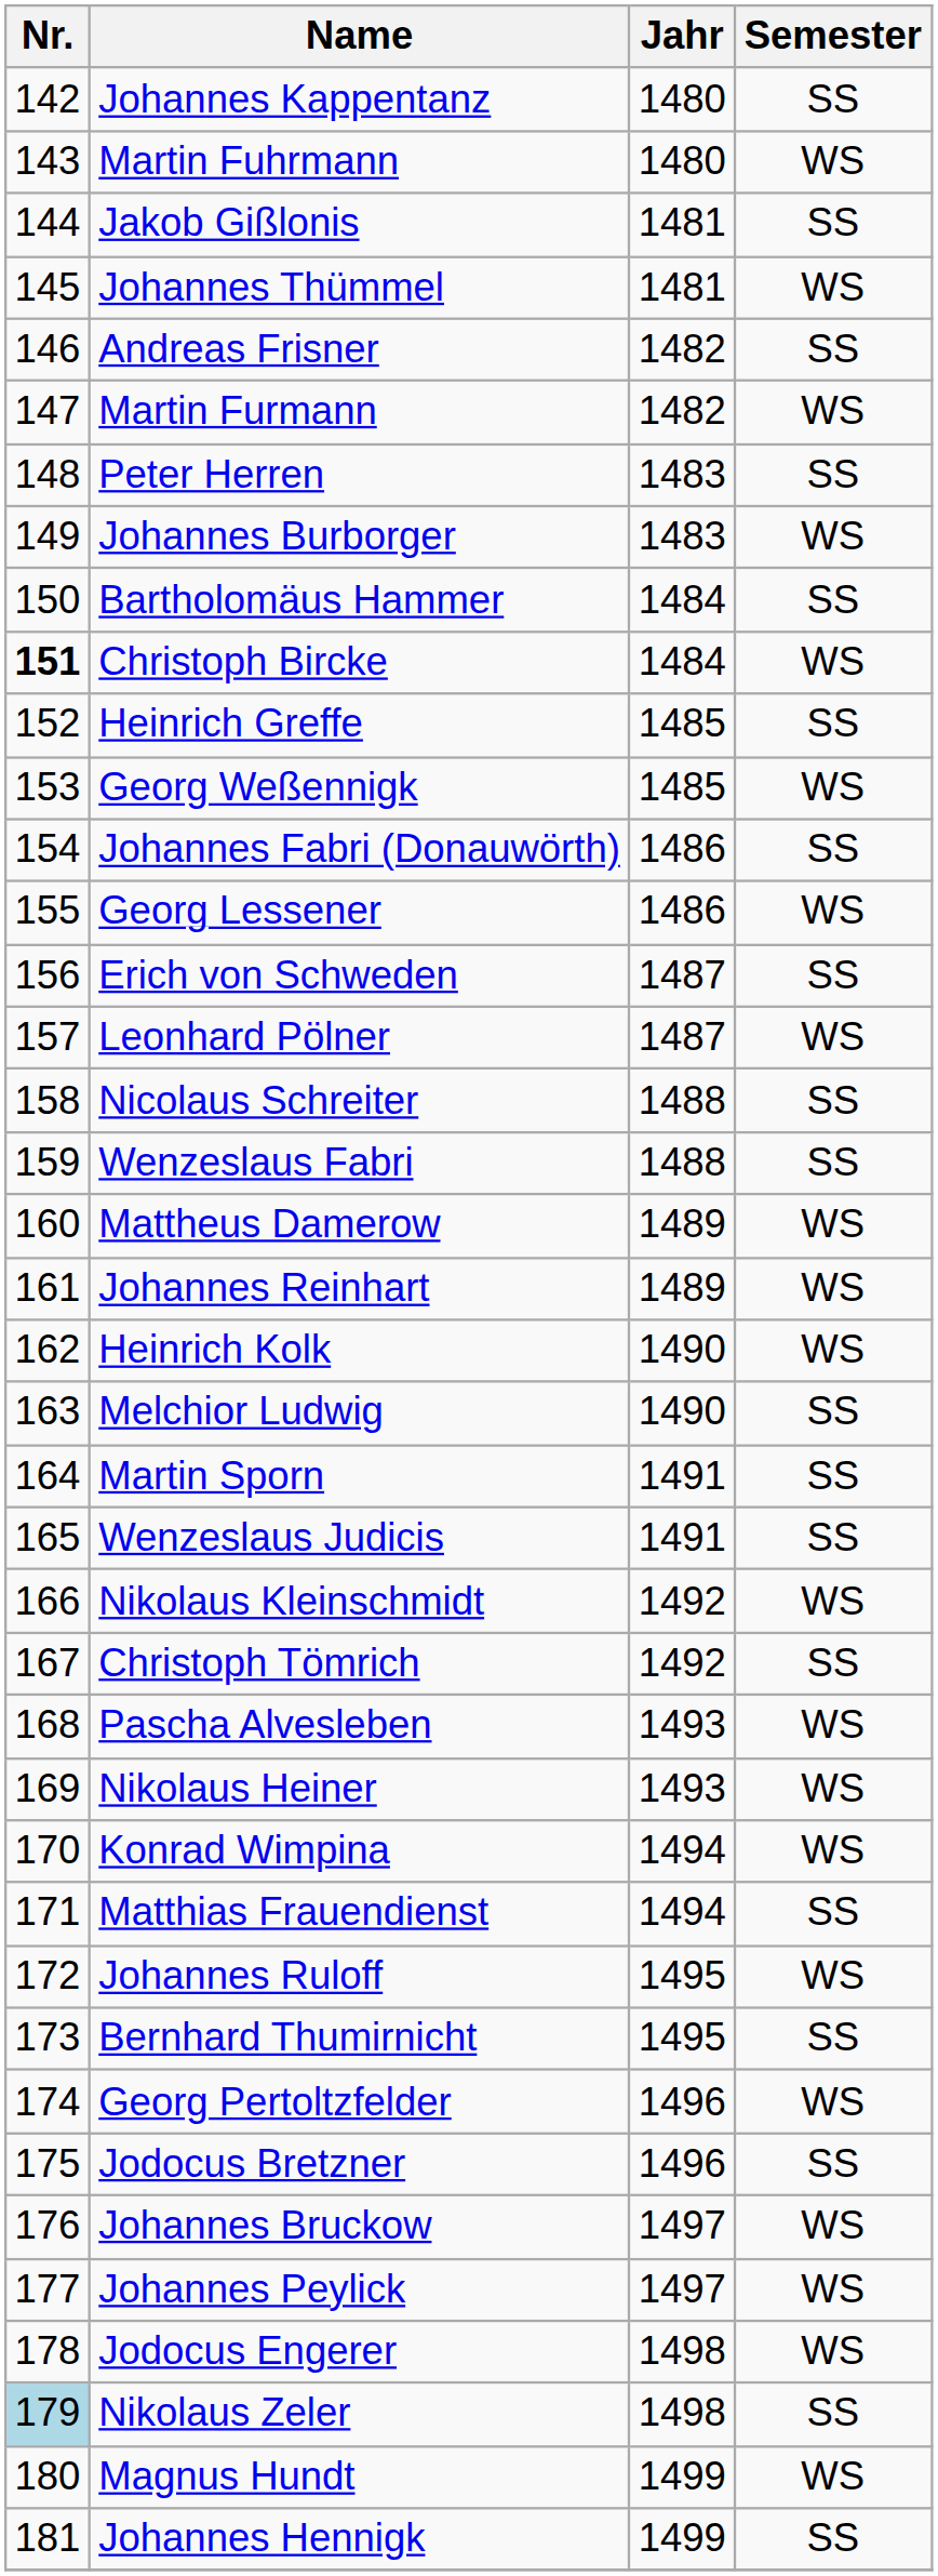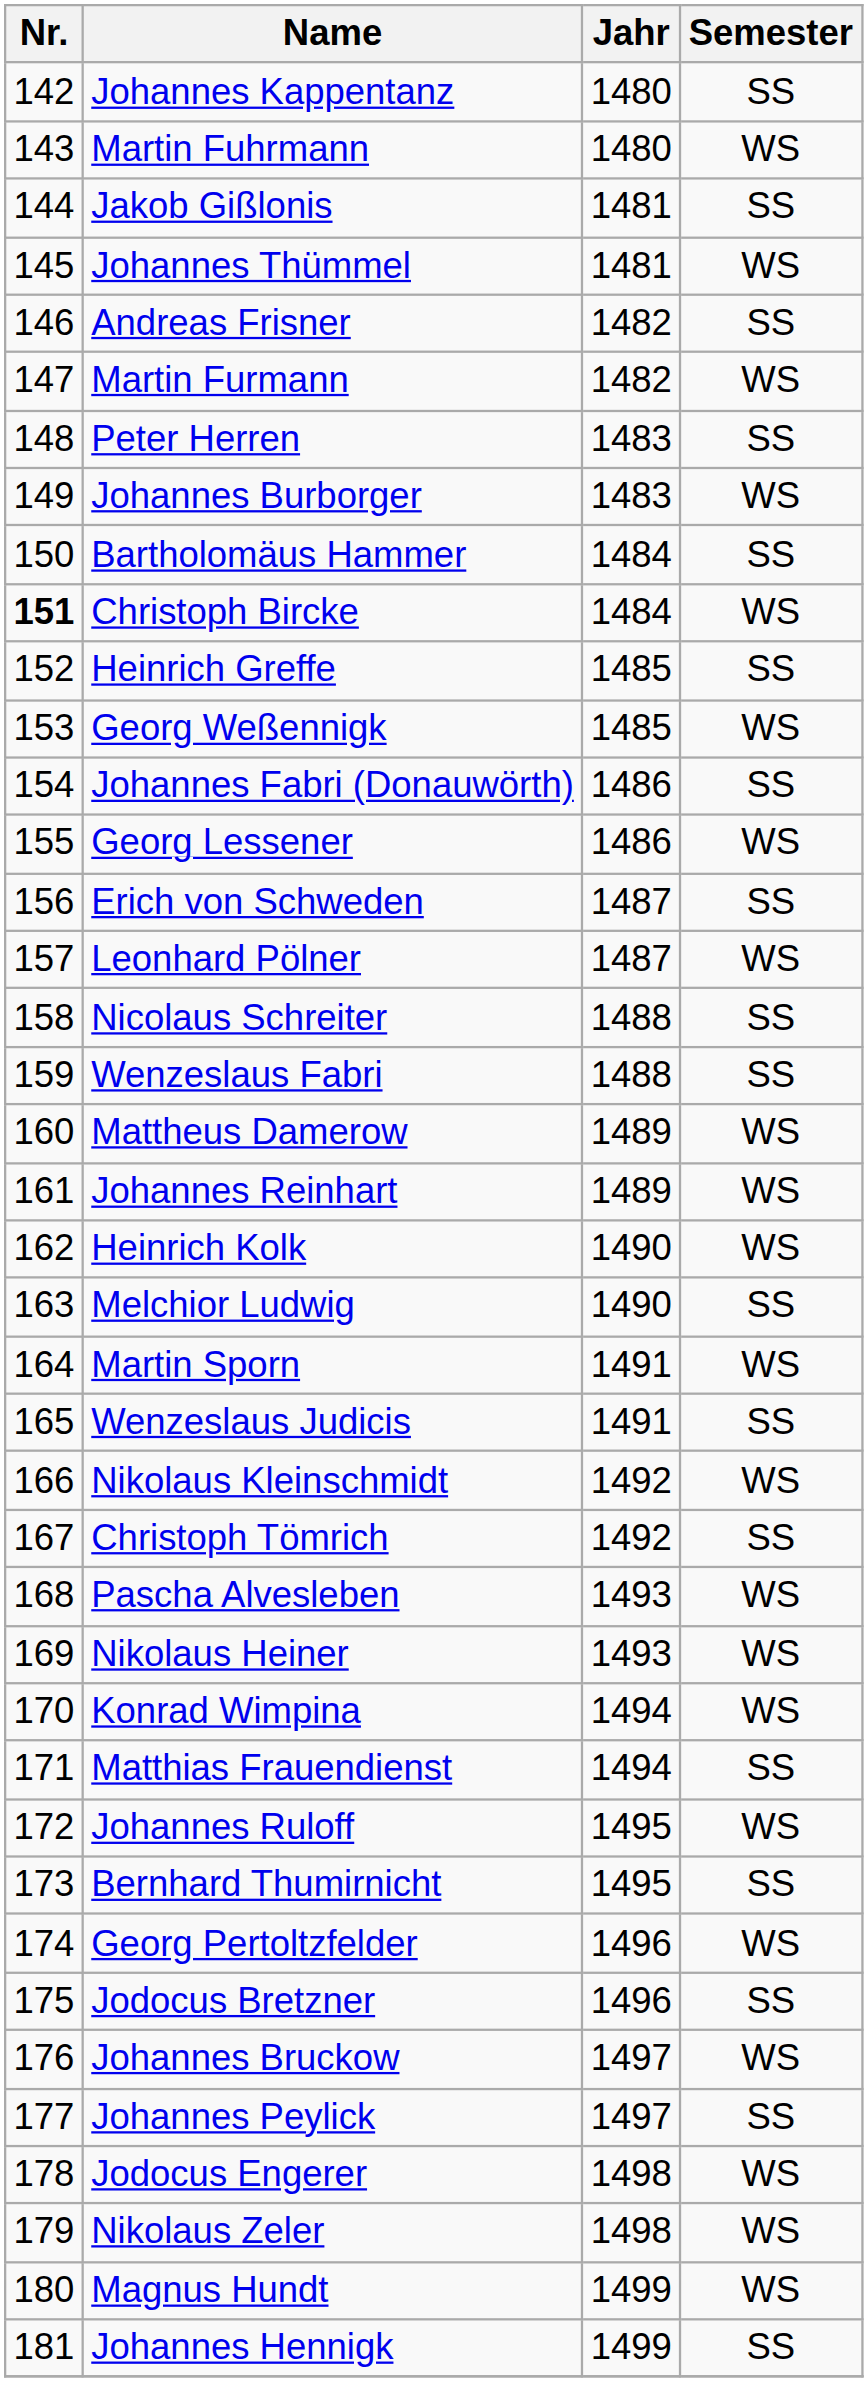Martin Sporn | Semester: SS -> WS
Johannes Peylick | Semester: WS -> SS
Nikolaus Zeler | Nr.: lightblue background -> no background
Nikolaus Zeler | Semester: SS -> WS
